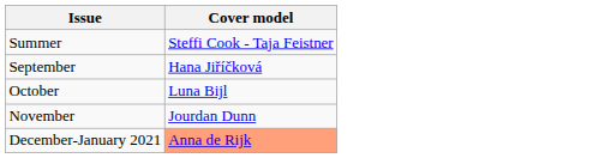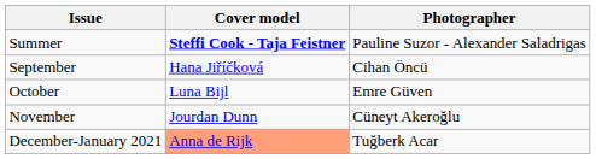+ column: Photographer | Pauline Suzor - Alexander Saladrigas | Cihan Öncü | Emre Güven | Cüneyt Akeroğlu | Tuğberk Acar
Summer | Cover model: normal -> bold
